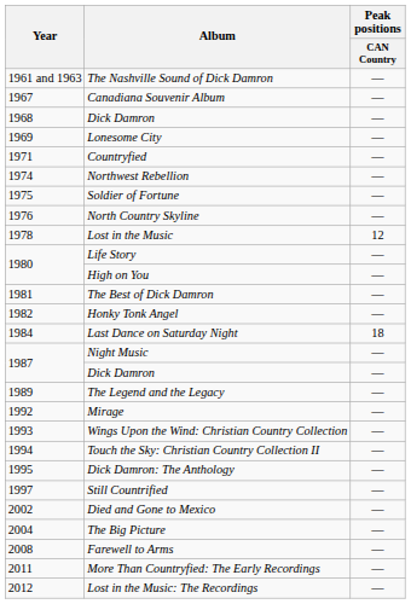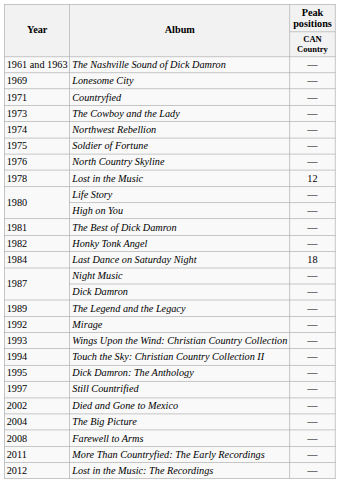- row: 1967 | Canadiana Souvenir Album | —
- row: 1968 | Dick Damron | —
+ row: 1973 | The Cowboy and the Lady | —
